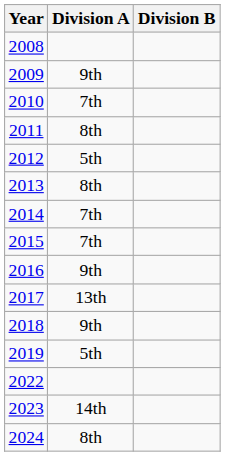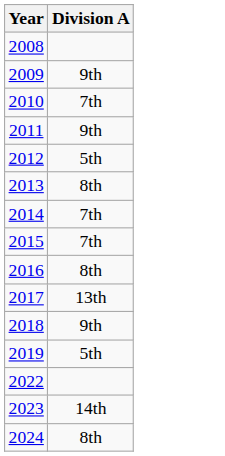- column: Division B
2011 | Division A: 8th -> 9th
2016 | Division A: 9th -> 8th
